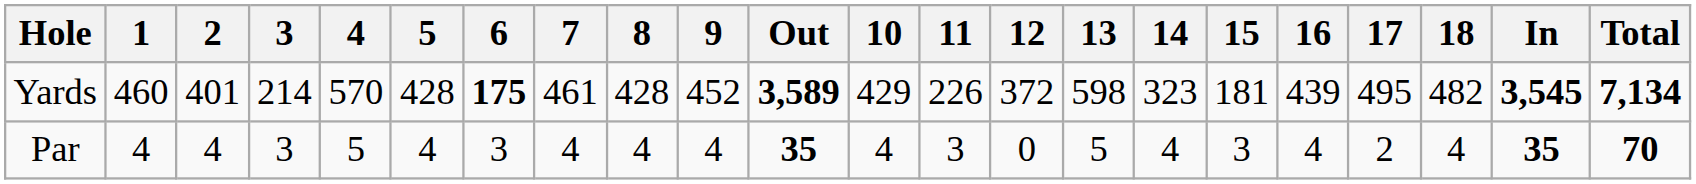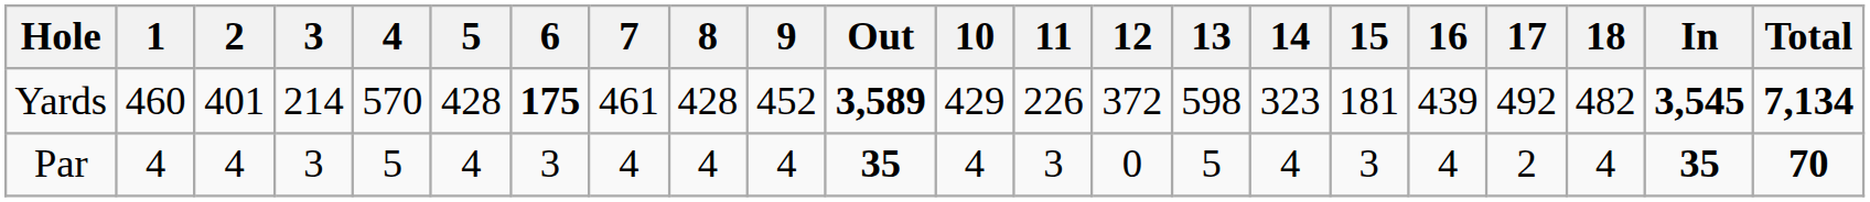Yards | 17: 495 -> 492
